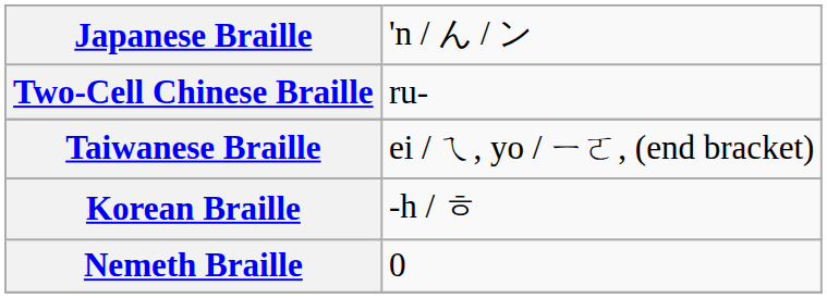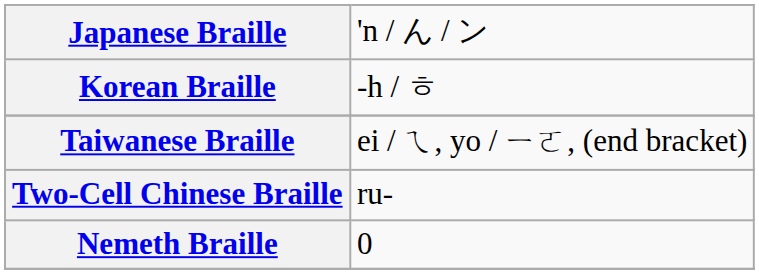rows swapped: Korean Braille <-> Two-Cell Chinese Braille
